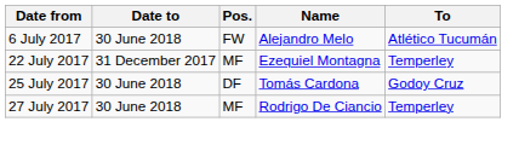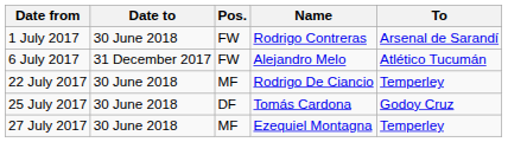+ row: 1 July 2017 | 30 June 2018 | FW | Rodrigo Contreras | Arsenal de Sarandí
6 July 2017 | Date to: 30 June 2018 -> 31 December 2017
22 July 2017 | Date to: 31 December 2017 -> 30 June 2018
22 July 2017 | Name: Ezequiel Montagna -> Rodrigo De Ciancio
27 July 2017 | Name: Rodrigo De Ciancio -> Ezequiel Montagna
